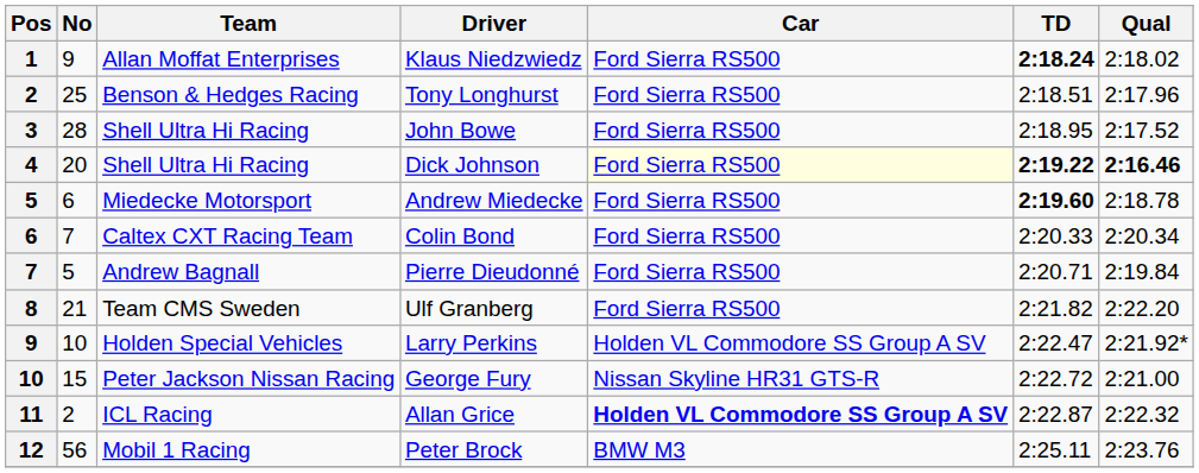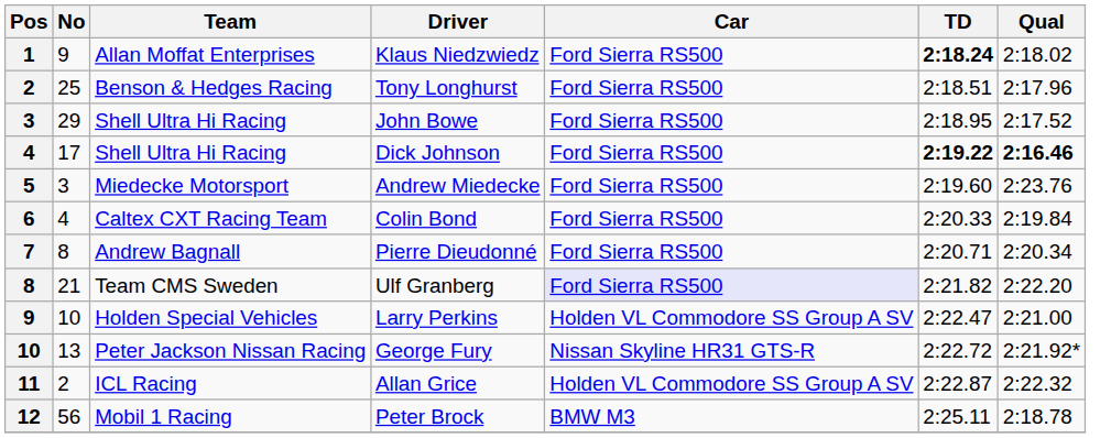John Bowe | No: 28 -> 29
Dick Johnson | No: 20 -> 17
Dick Johnson | Car: lightyellow background -> no background
Andrew Miedecke | No: 6 -> 3
Andrew Miedecke | TD: bold -> normal
Andrew Miedecke | Qual: 2:18.78 -> 2:23.76
Colin Bond | No: 7 -> 4
Colin Bond | Qual: 2:20.34 -> 2:19.84
Pierre Dieudonné | No: 5 -> 8
Pierre Dieudonné | Qual: 2:19.84 -> 2:20.34
Ulf Granberg | Car: no background -> lavender background
Larry Perkins | Qual: 2:21.92* -> 2:21.00
George Fury | No: 15 -> 13
George Fury | Qual: 2:21.00 -> 2:21.92*
Allan Grice | Car: bold -> normal
Peter Brock | Qual: 2:23.76 -> 2:18.78
